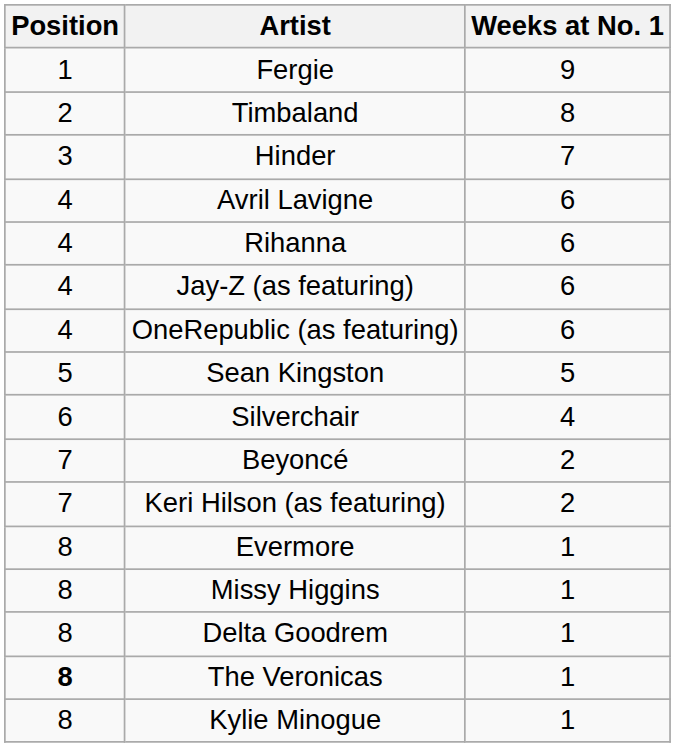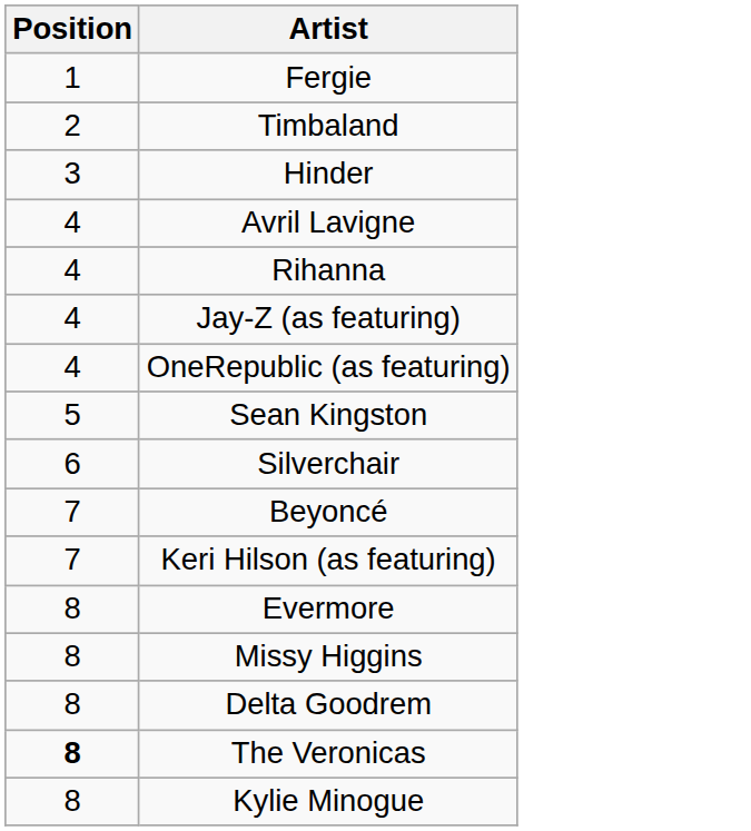- column: Weeks at No. 1 | 9 | 8 | 7 | 6 | 6 | 6 | 6 | 5 | 4 | 2 | 2 | 1 | 1 | 1 | 1 | 1
